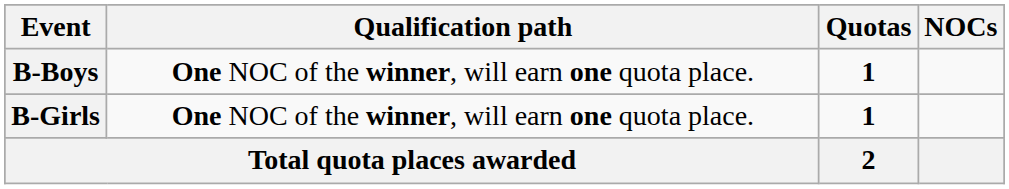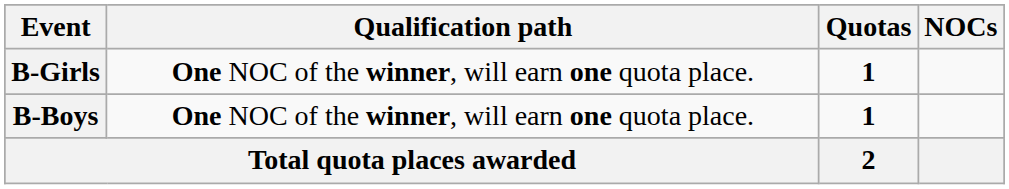rows swapped: B-Boys <-> B-Girls
